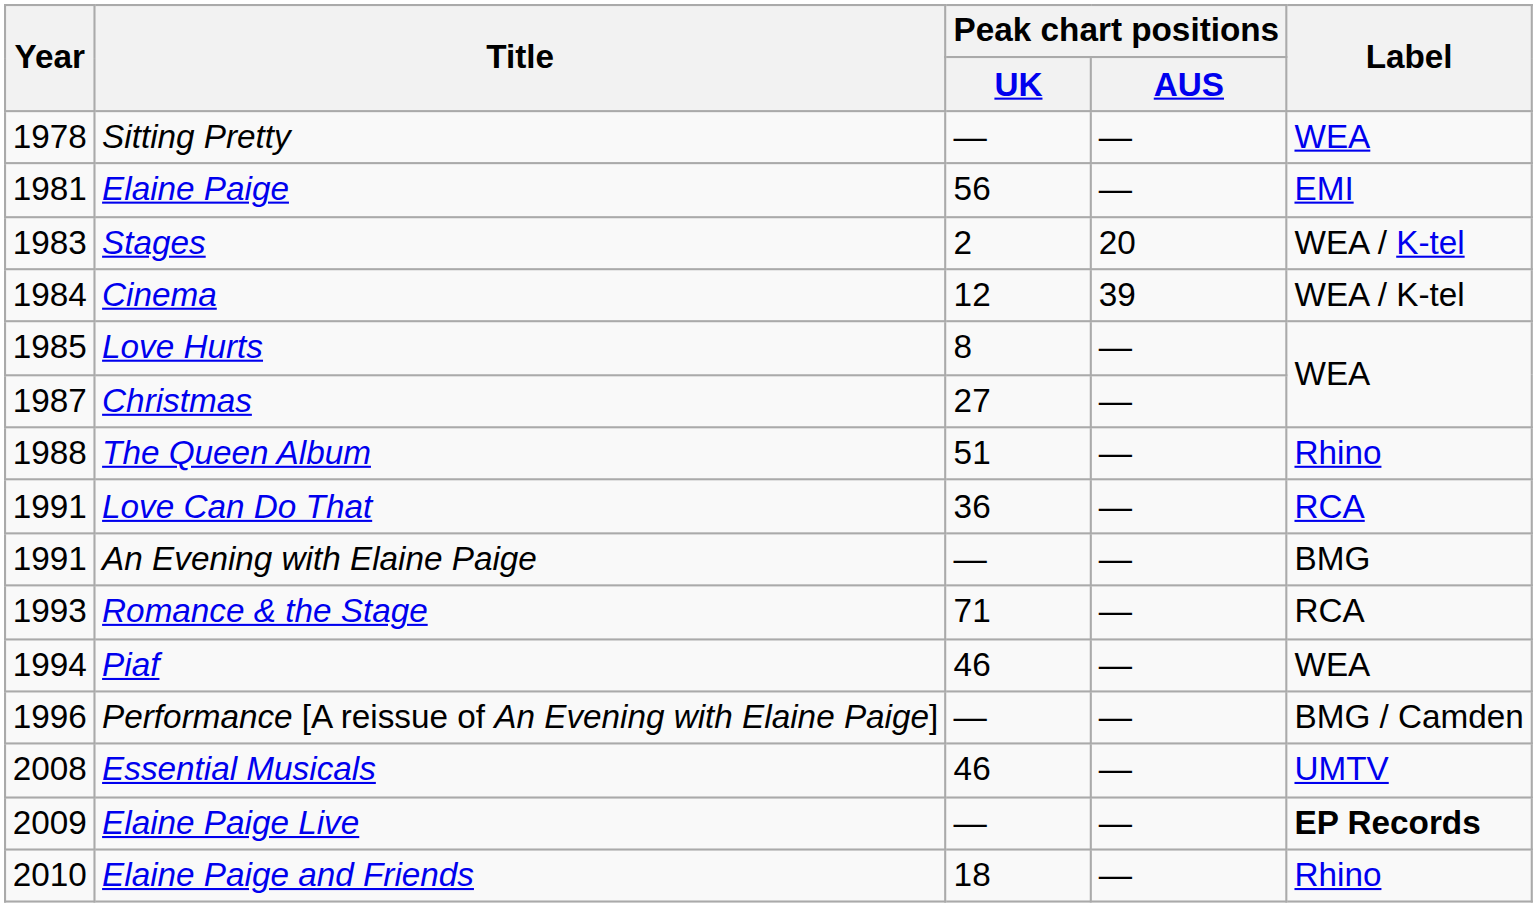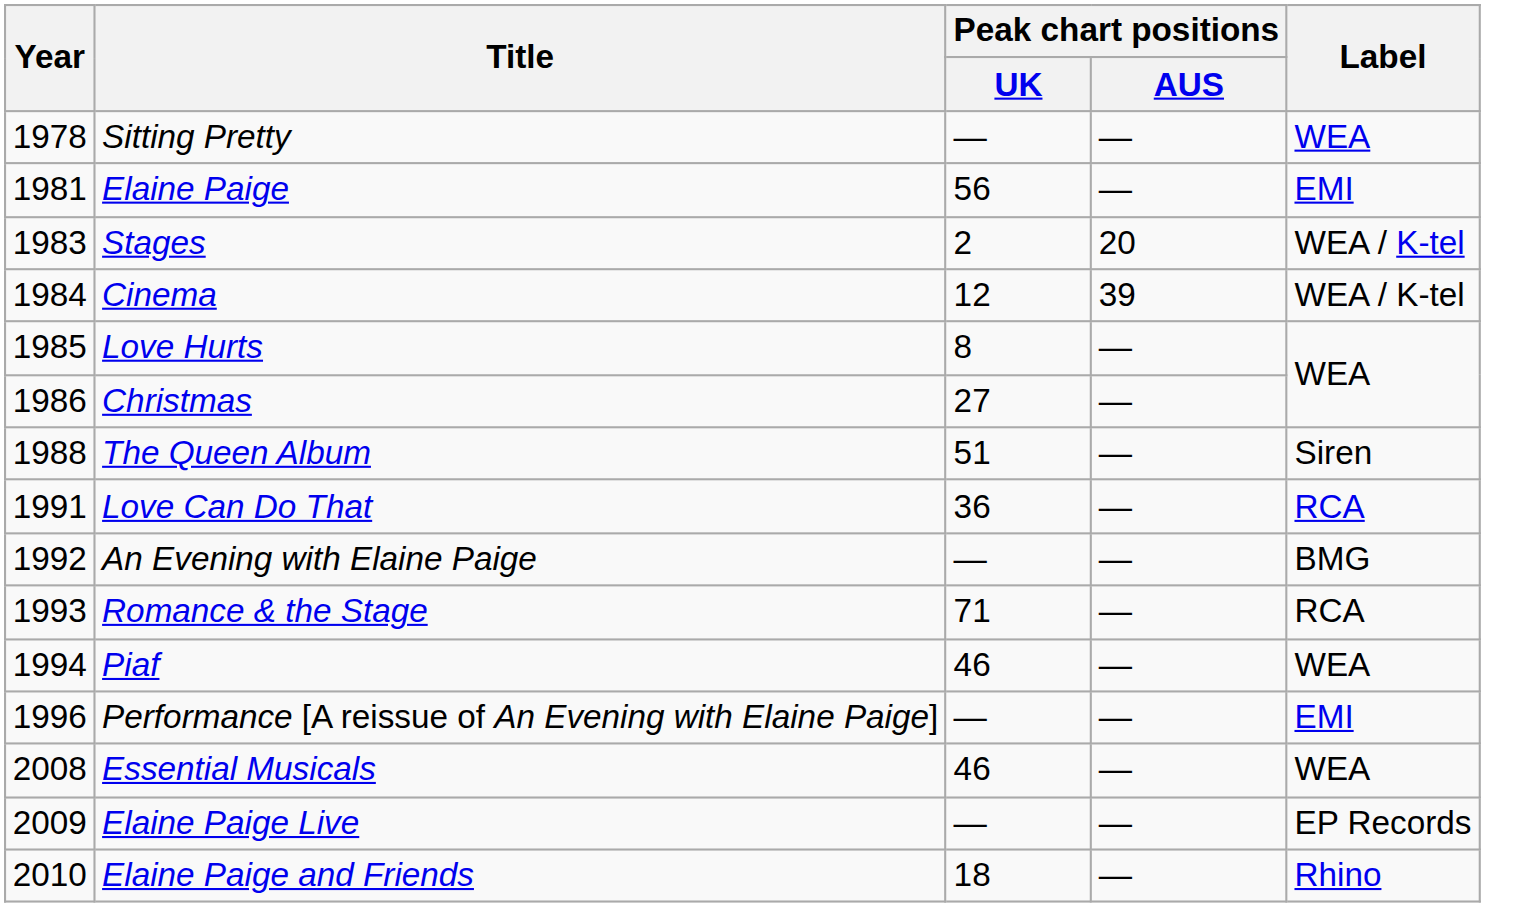Christmas | Year: 1987 -> 1986
The Queen Album | Label: Rhino -> Siren
An Evening with Elaine Paige | Year: 1991 -> 1992
Performance [A reissue of An Evening with Elaine Paige] | Label: BMG / Camden -> EMI
Essential Musicals | Label: UMTV -> WEA
Elaine Paige Live | Label: bold -> normal
